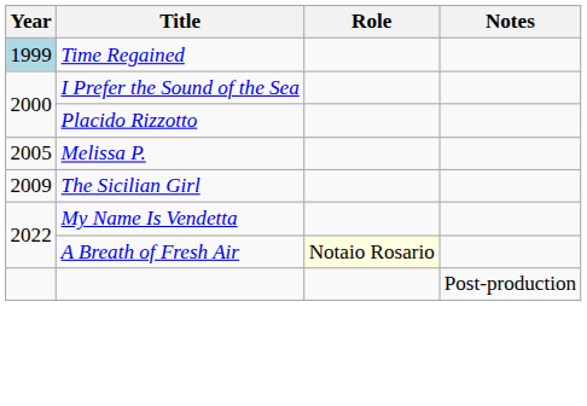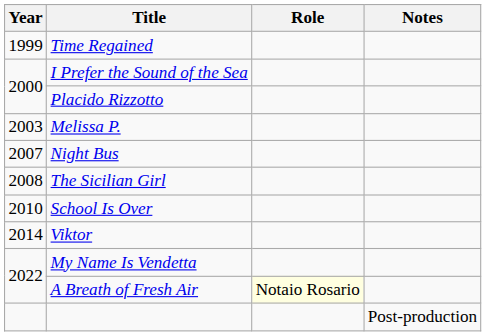Time Regained | Year: lightblue background -> no background
Melissa P. | Year: 2005 -> 2003
+ row: 2007 | Night Bus
The Sicilian Girl | Year: 2009 -> 2008
+ row: 2010 | School Is Over
+ row: 2014 | Viktor
